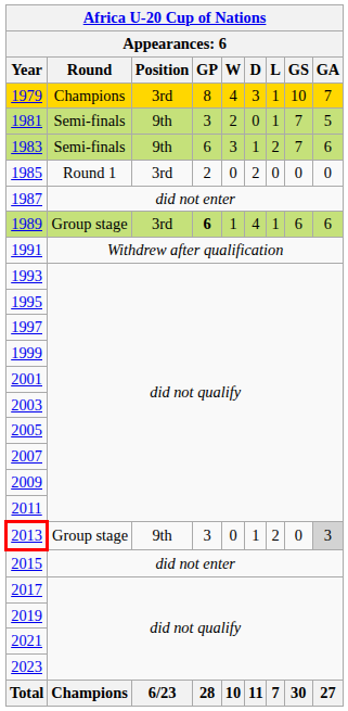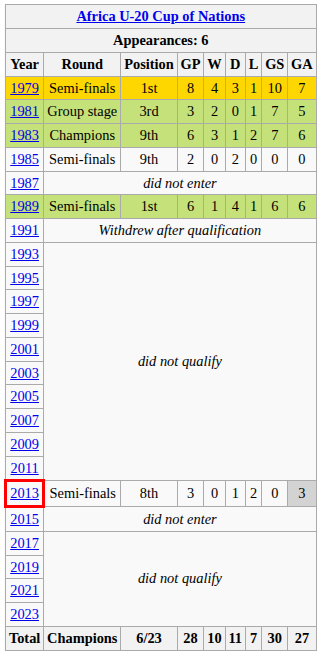1979 | Round: Champions -> Semi-finals
1979 | Position: 3rd -> 1st
1981 | Round: Semi-finals -> Group stage
1981 | Position: 9th -> 3rd
1983 | Round: Semi-finals -> Champions
1985 | Round: Round 1 -> Semi-finals
1985 | Position: 3rd -> 9th
1989 | Round: Group stage -> Semi-finals
1989 | Position: 3rd -> 1st
1989 | GP: bold -> normal
2013 | Round: Group stage -> Semi-finals
2013 | Position: 9th -> 8th
